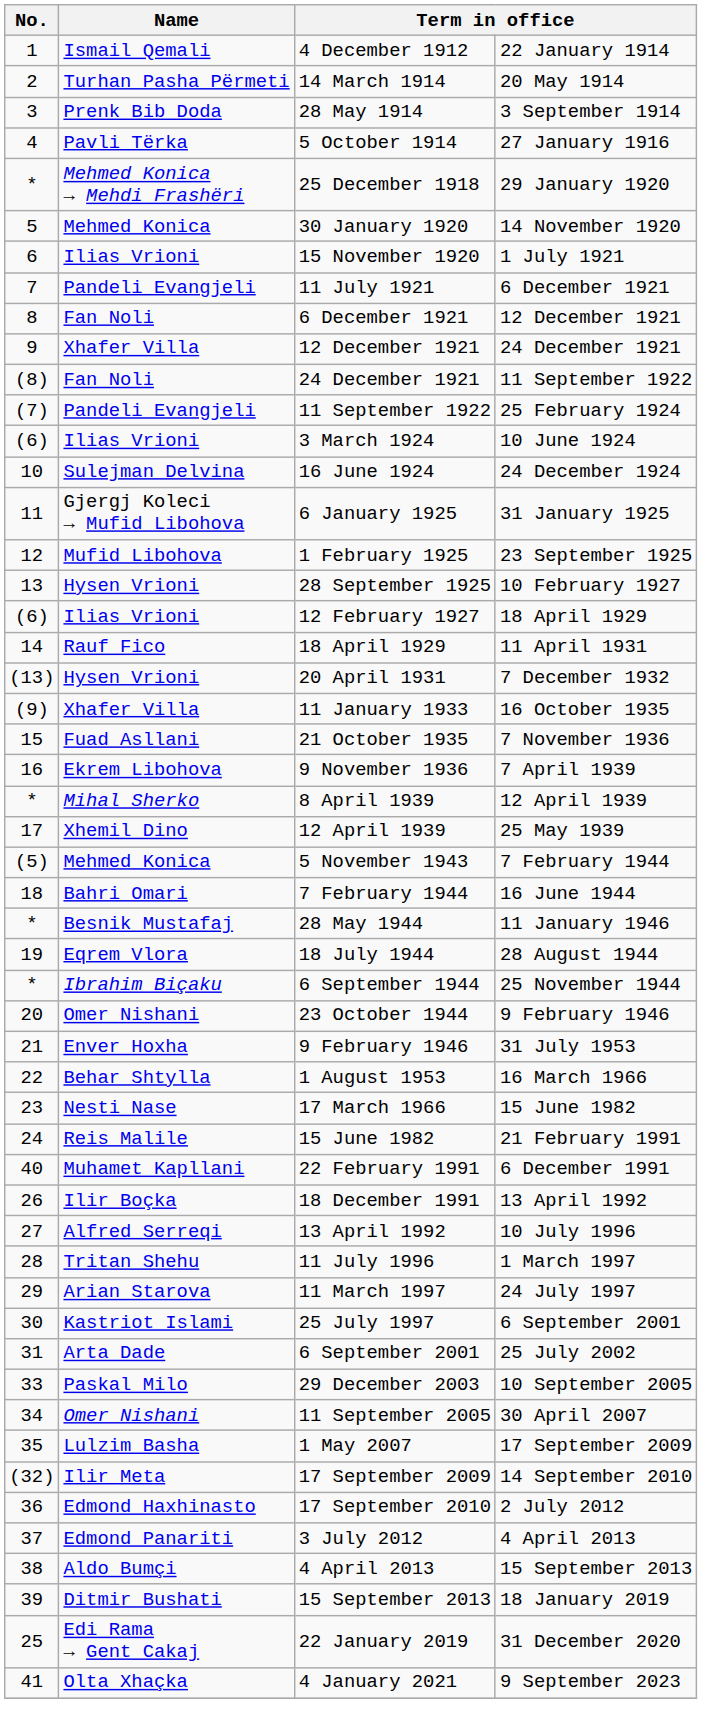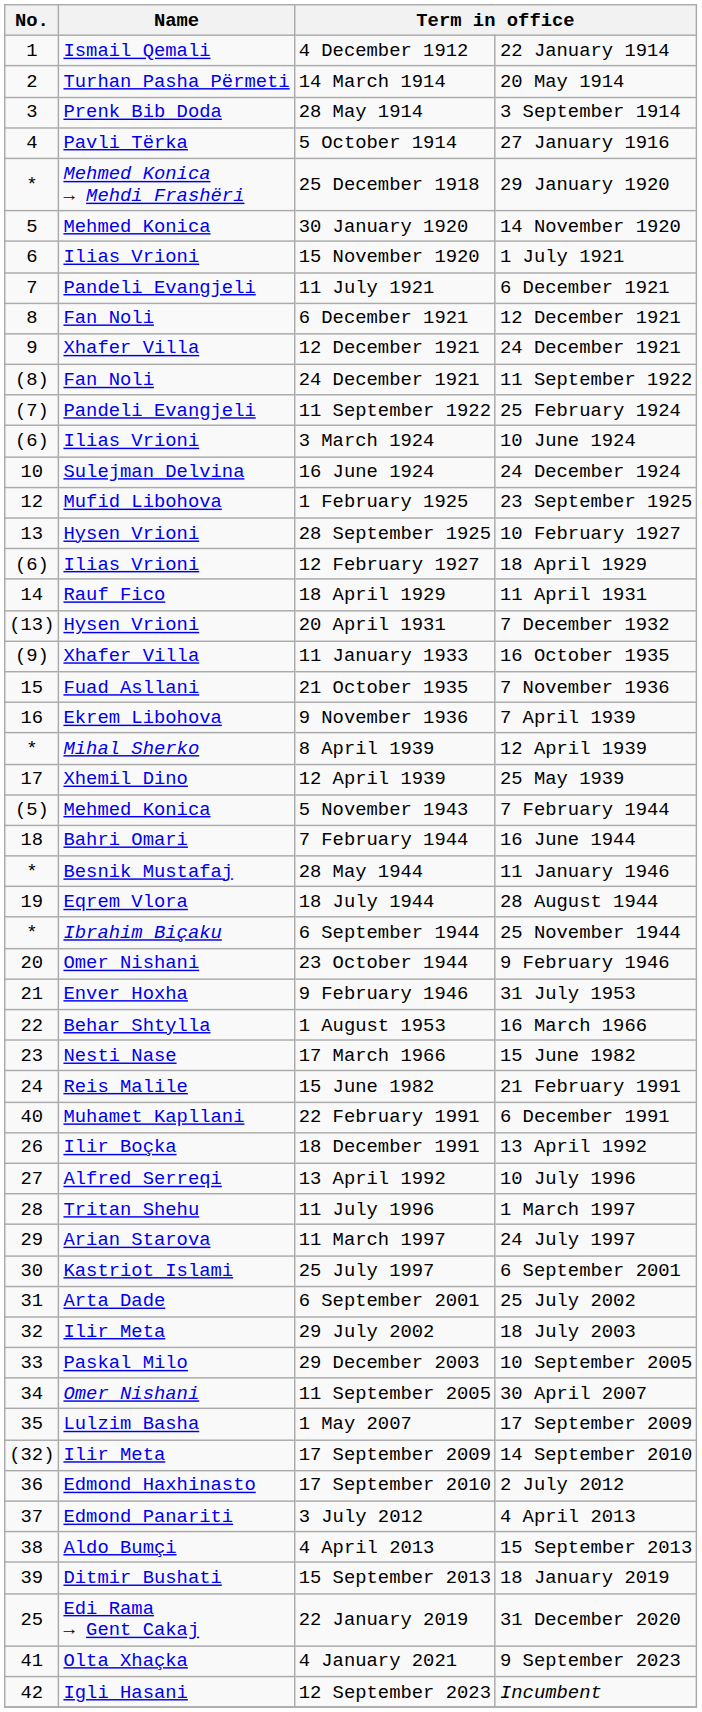- row: 11 | Gjergj Koleci → Mufid Libohova | 6 January 1925 | 31 January 1925
+ row: 32 | Ilir Meta | 29 July 2002 | 18 July 2003
+ row: 42 | Igli Hasani | 12 September 2023 | Incumbent
